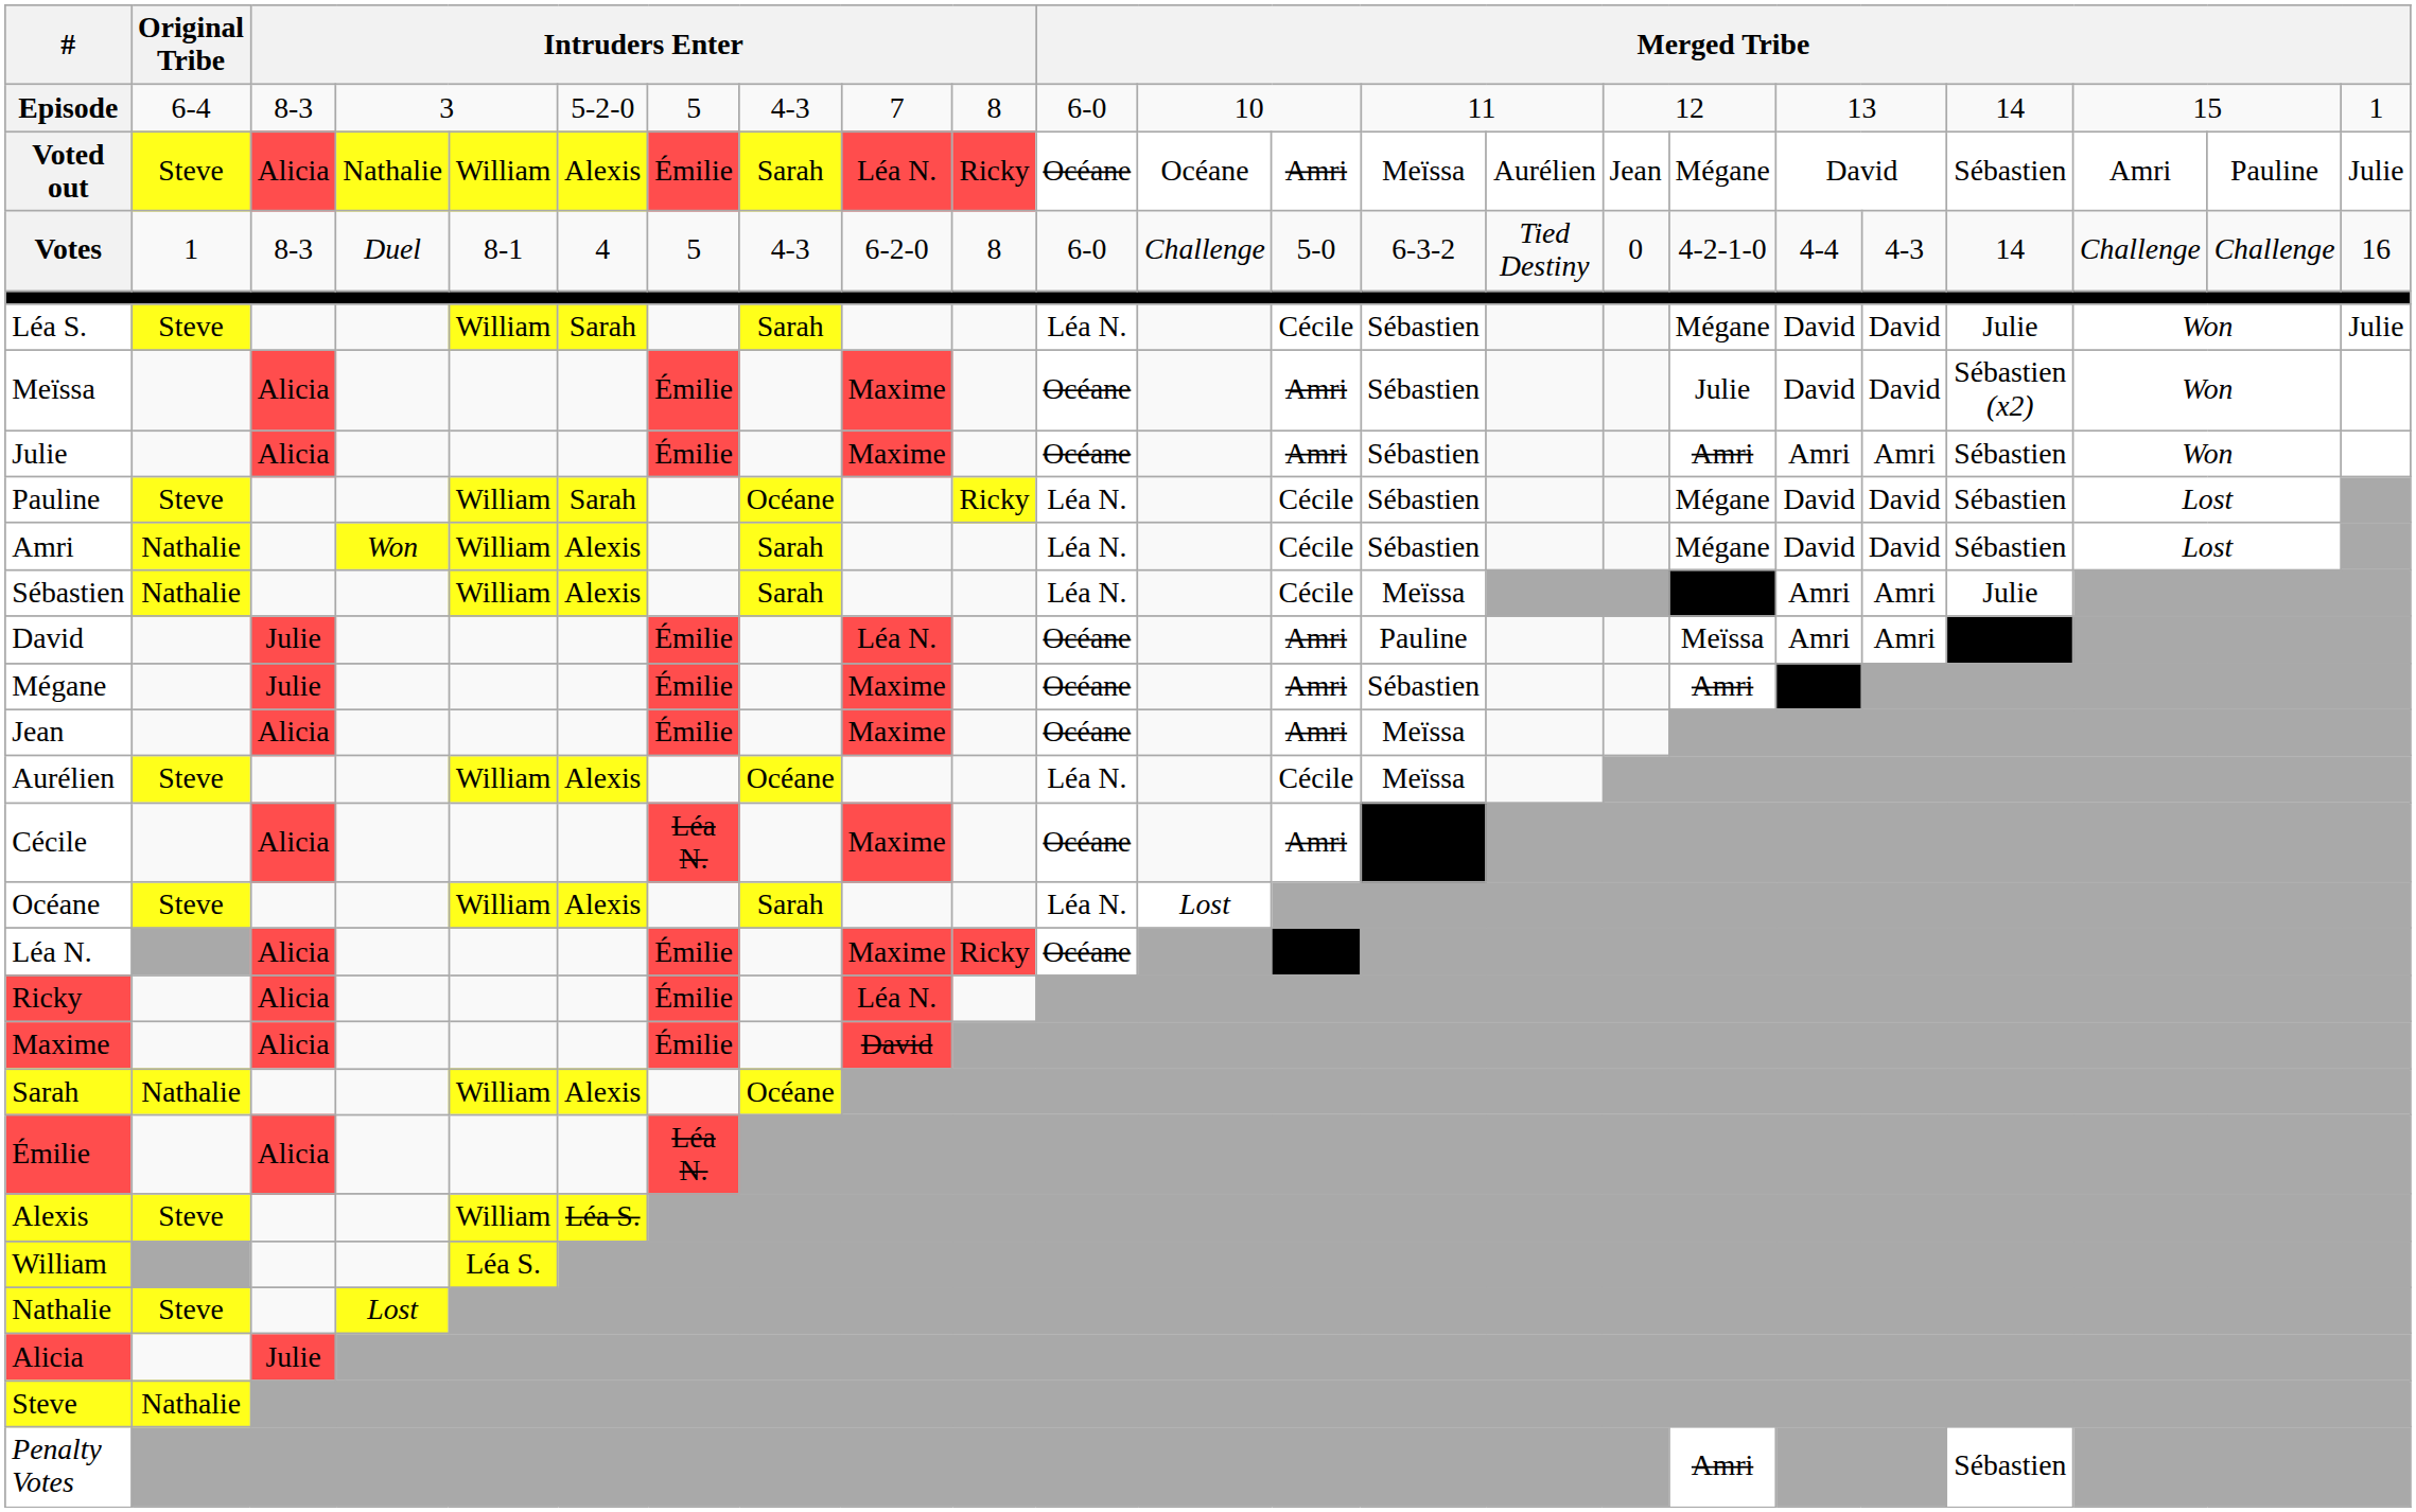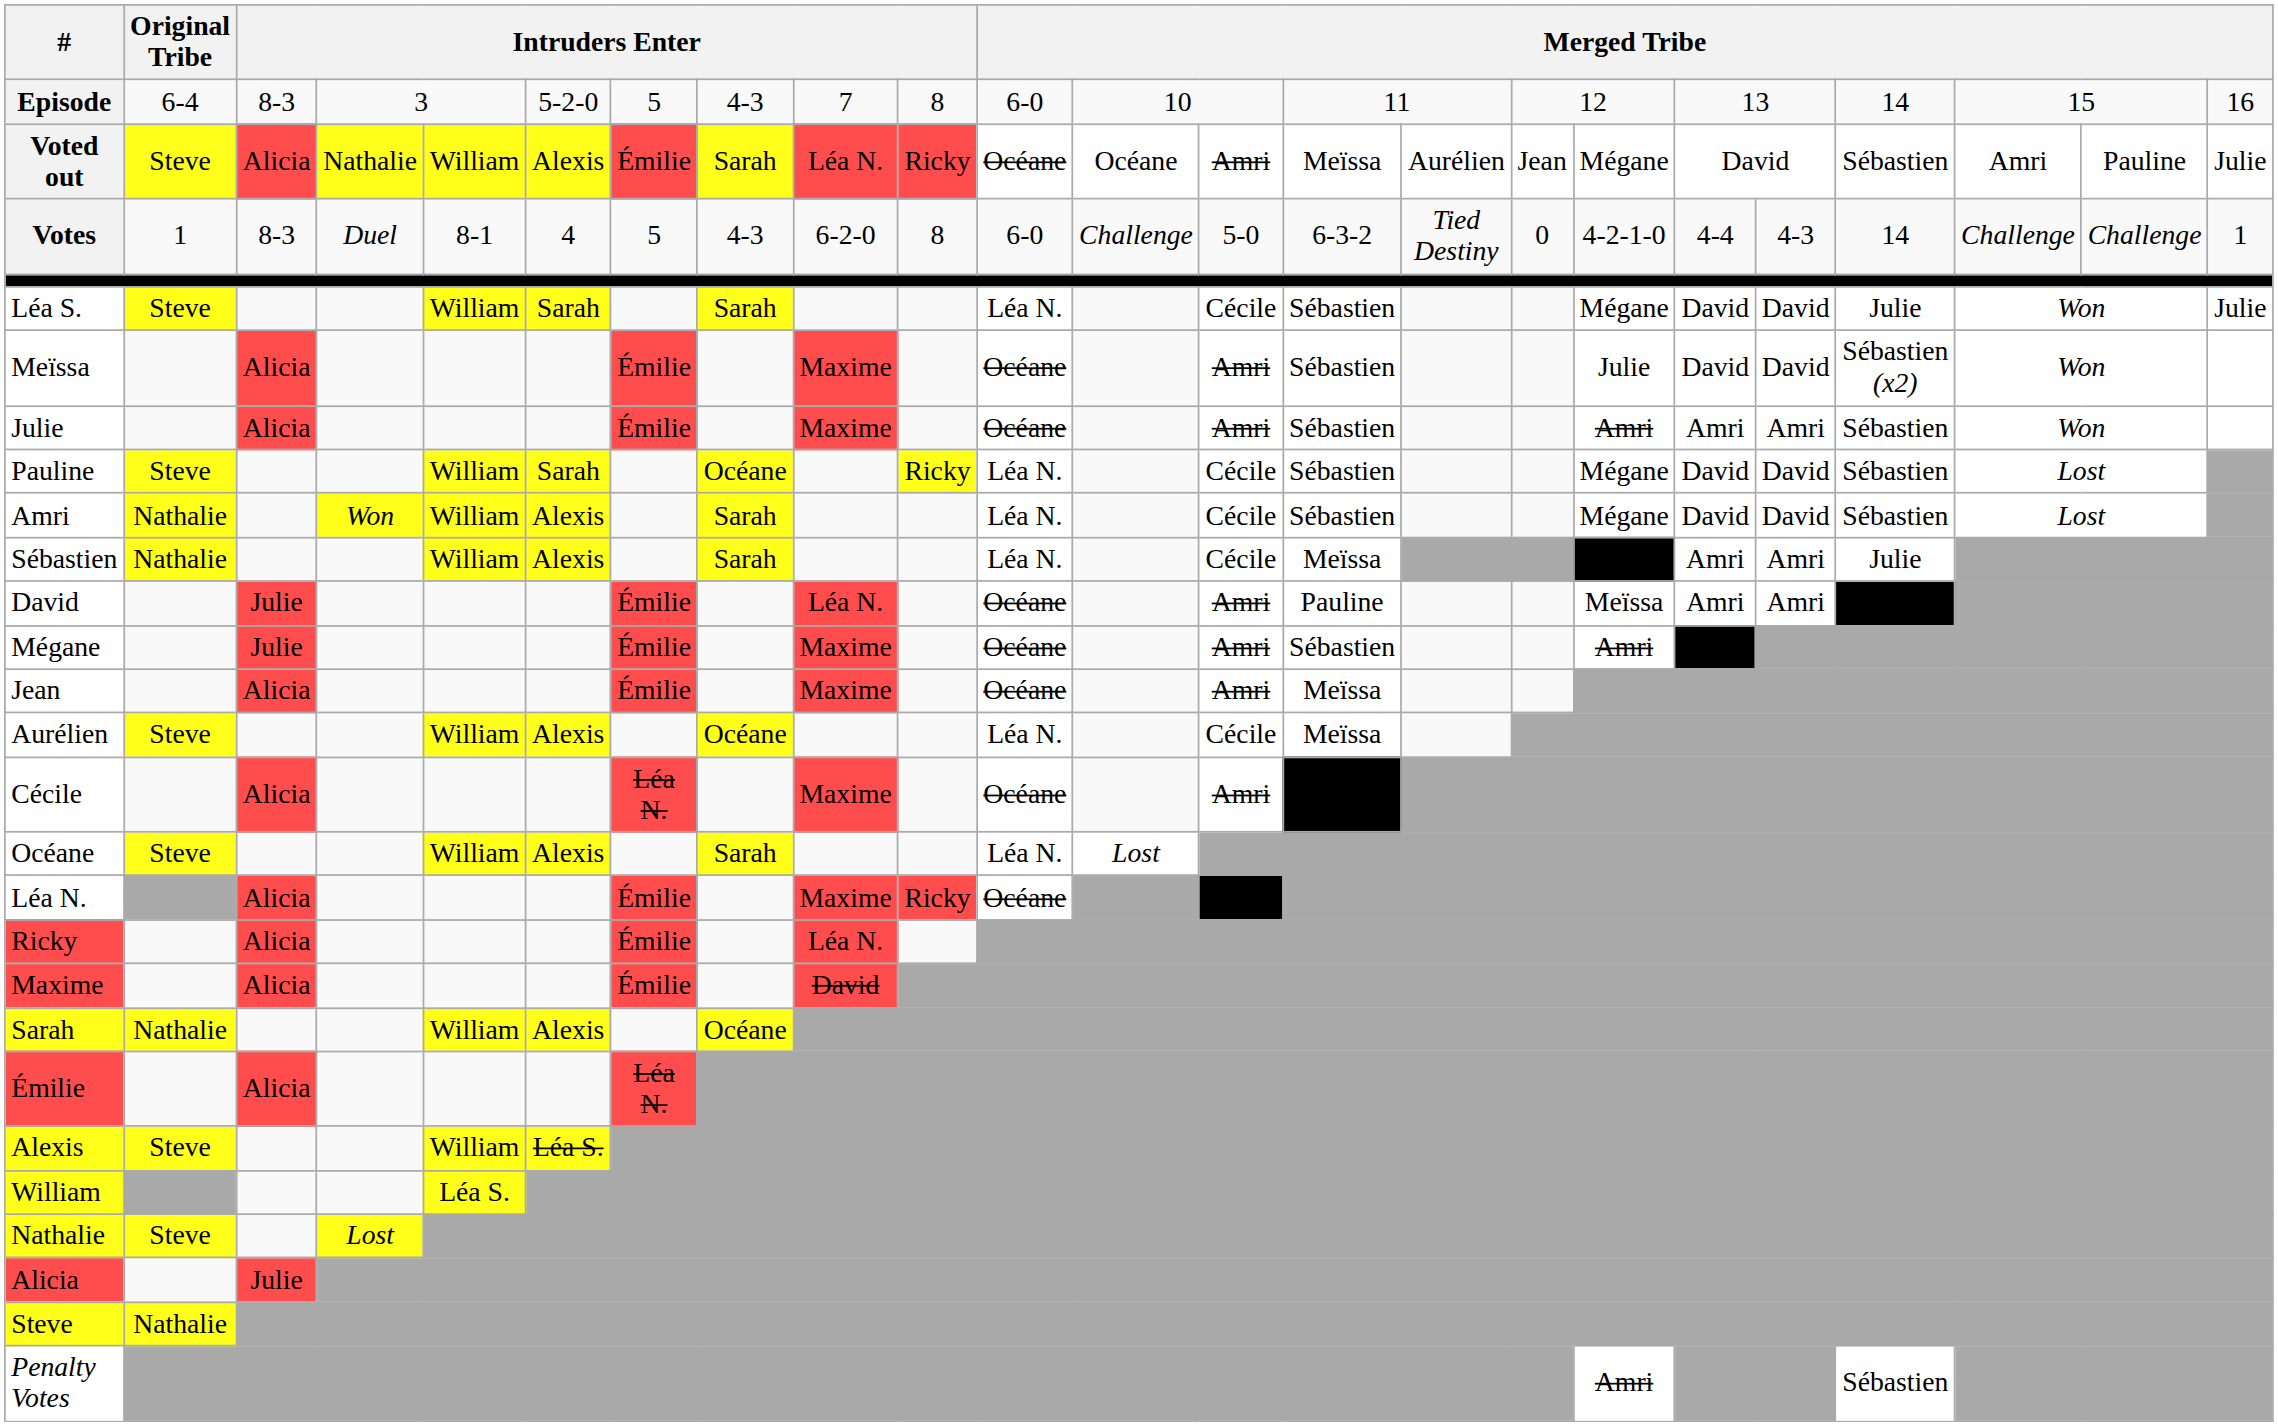Episode | column 23: 1 -> 16
Votes | column 23: 16 -> 1
